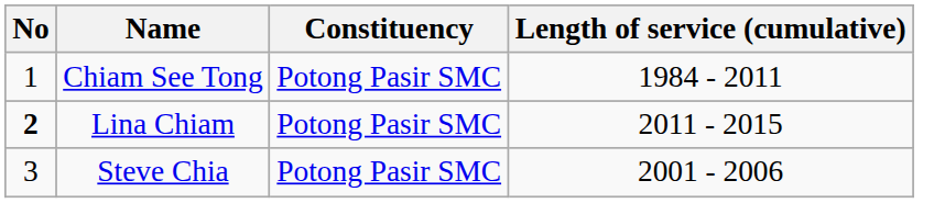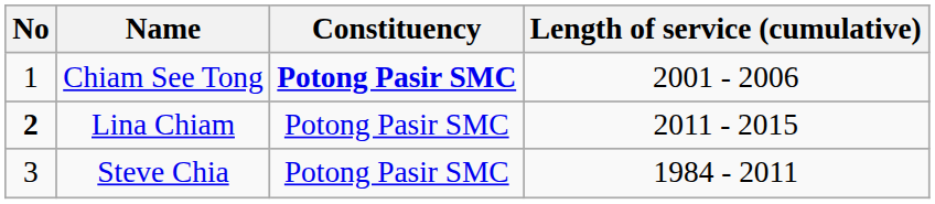Chiam See Tong | Constituency: normal -> bold
Chiam See Tong | Length of service (cumulative): 1984 - 2011 -> 2001 - 2006
Steve Chia | Length of service (cumulative): 2001 - 2006 -> 1984 - 2011
